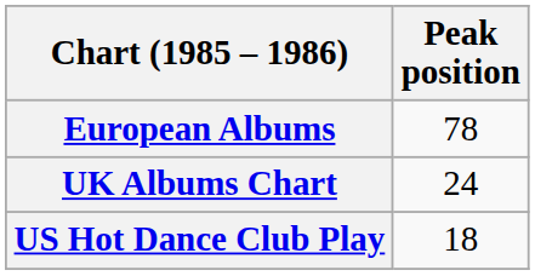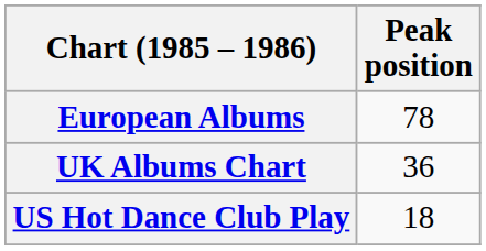UK Albums Chart | Peak position: 24 -> 36
